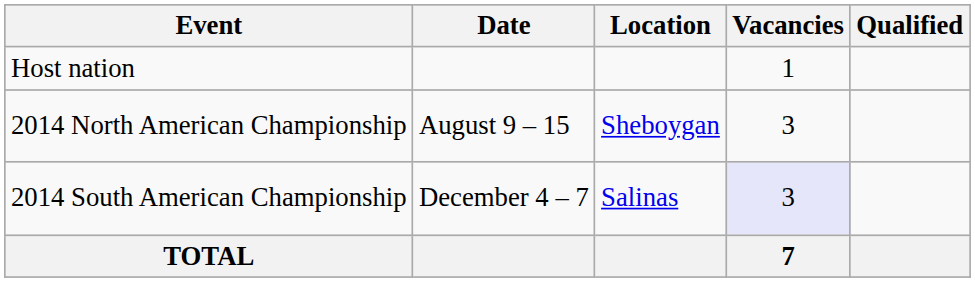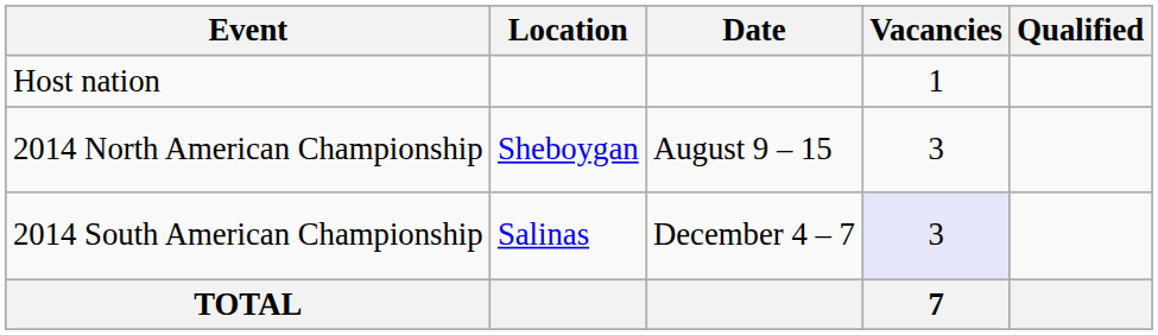columns swapped: Location <-> Date
